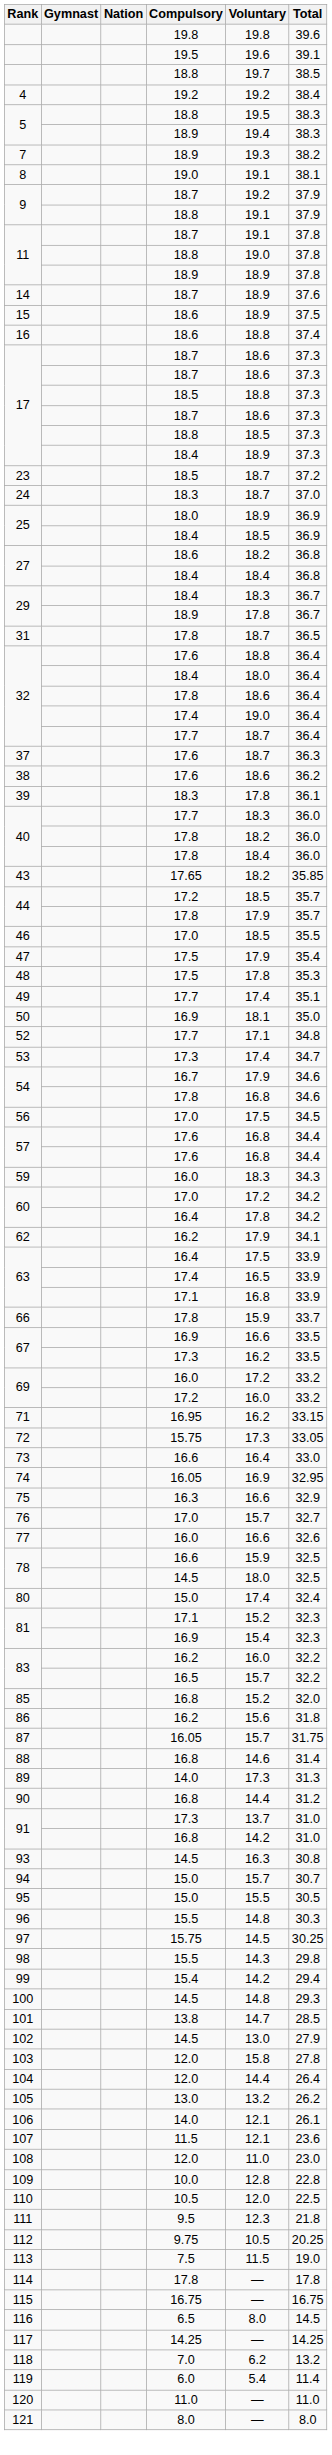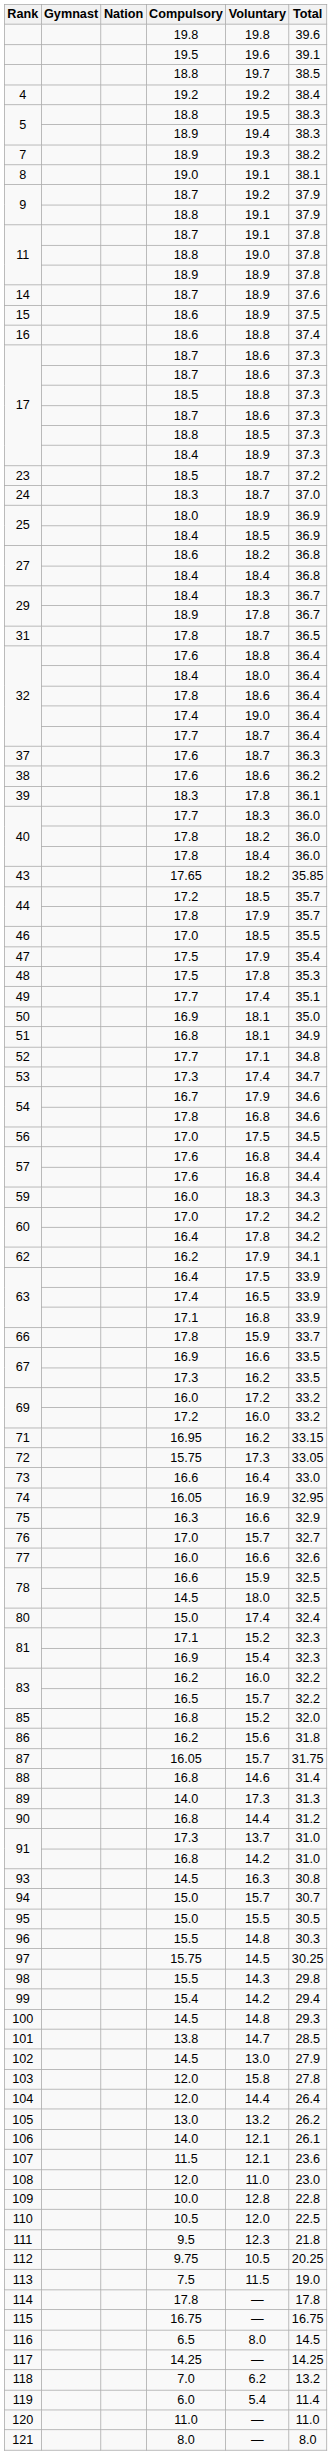+ row: 51 | 16.8 | 18.1 | 34.9
